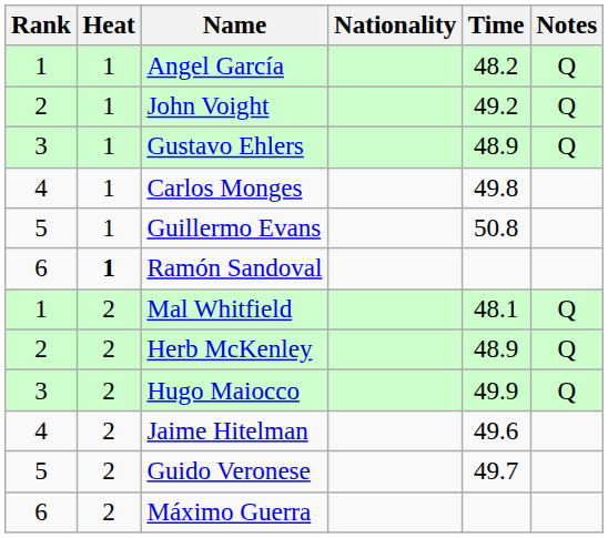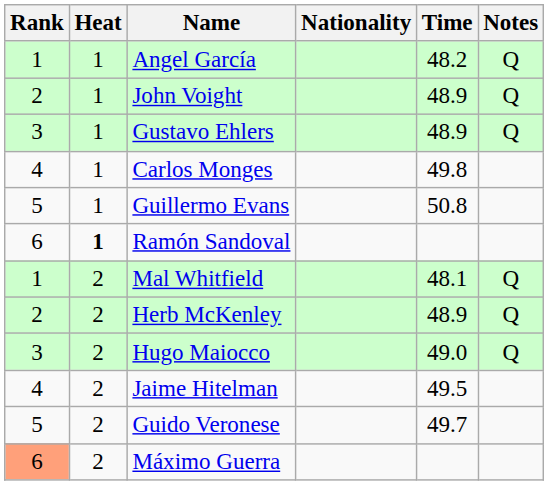John Voight | Time: 49.2 -> 48.9
Hugo Maiocco | Time: 49.9 -> 49.0
Jaime Hitelman | Time: 49.6 -> 49.5
Máximo Guerra | Rank: no background -> lightsalmon background
